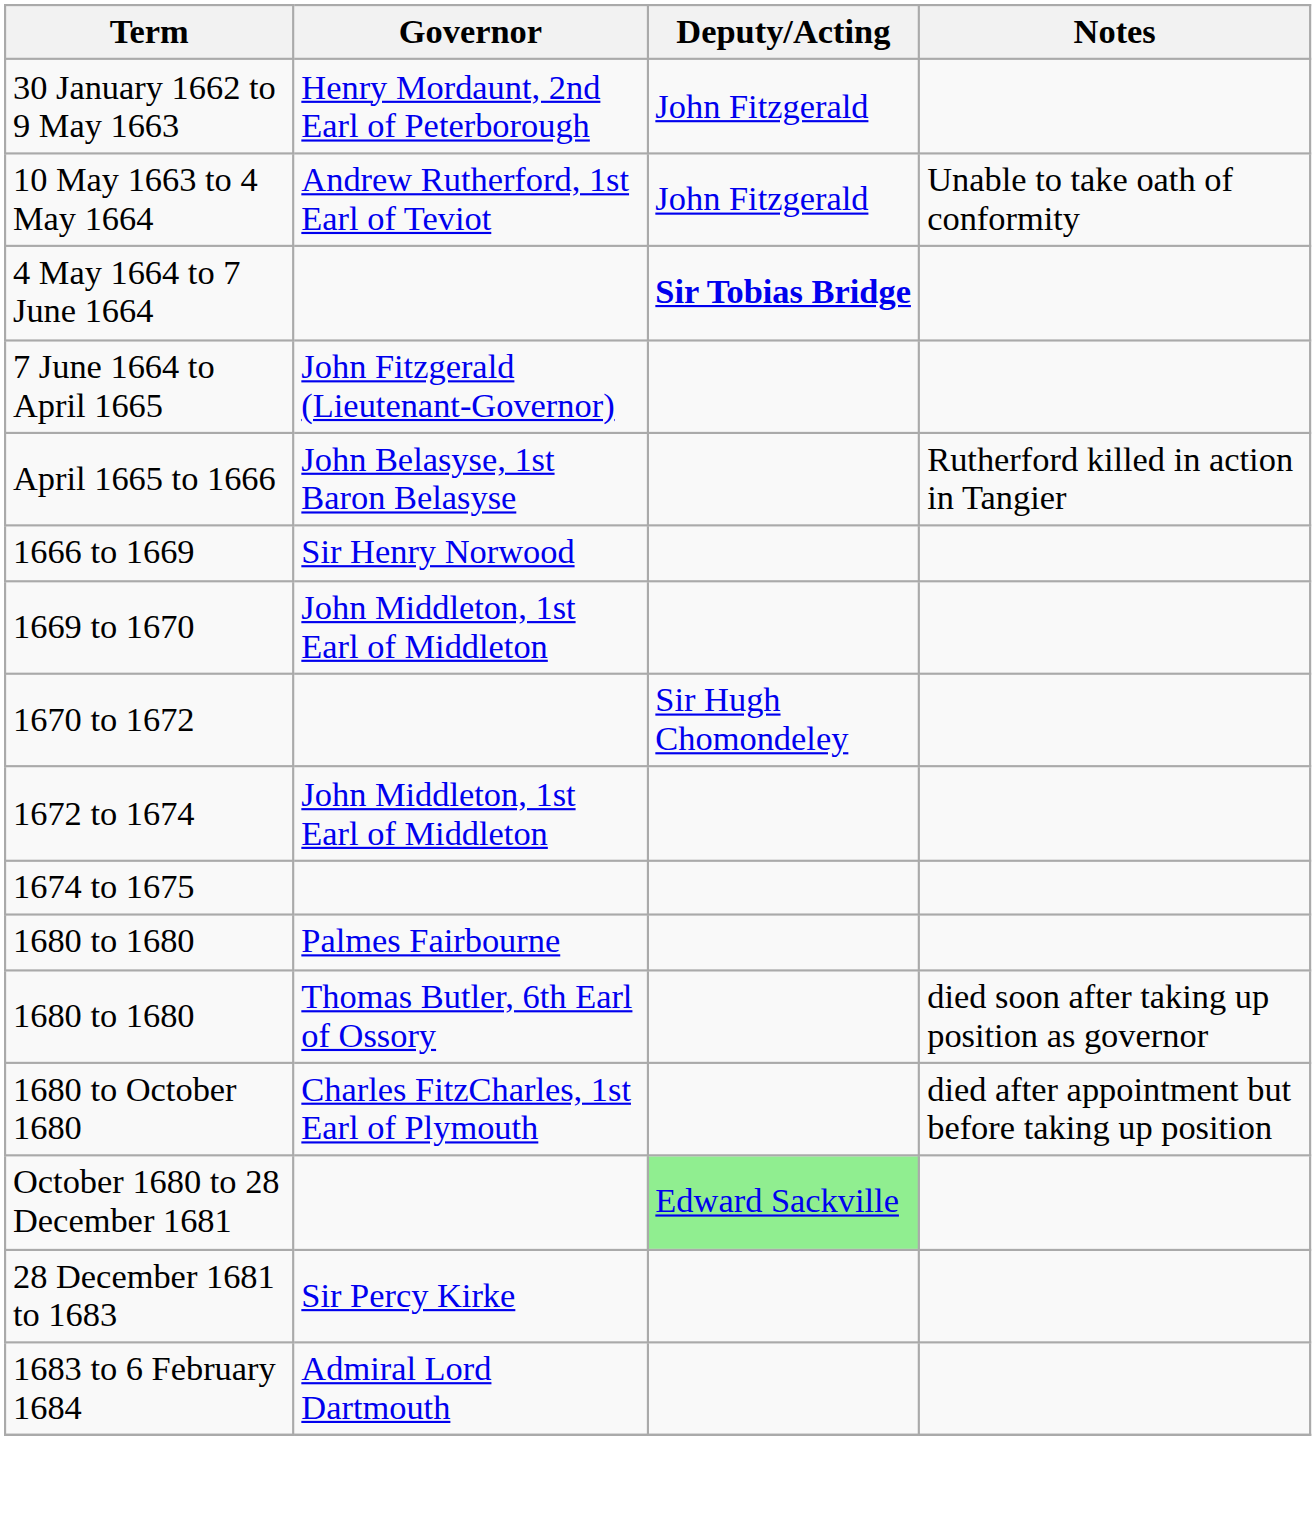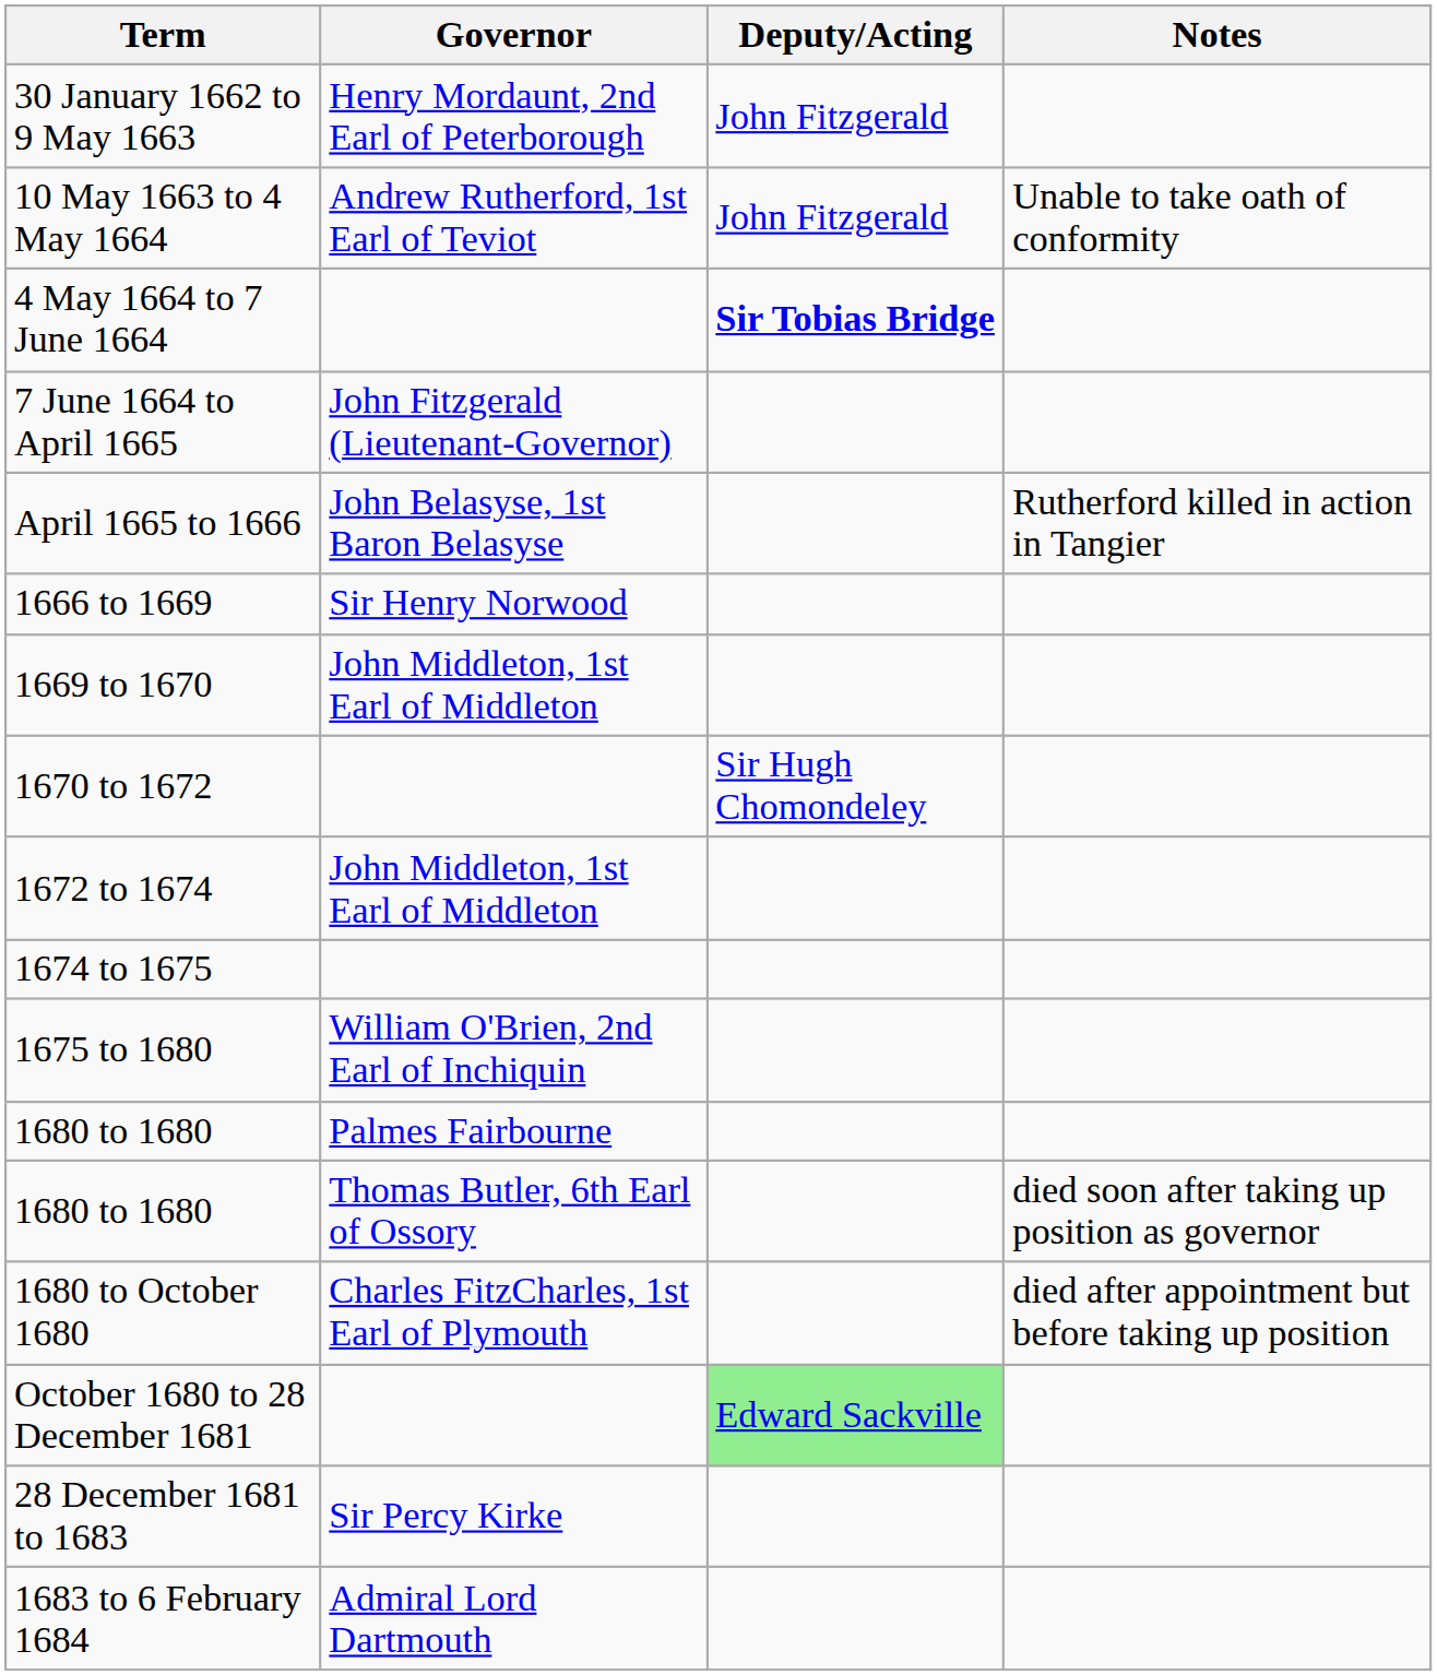+ row: 1675 to 1680 | William O'Brien, 2nd Earl of Inchiquin
